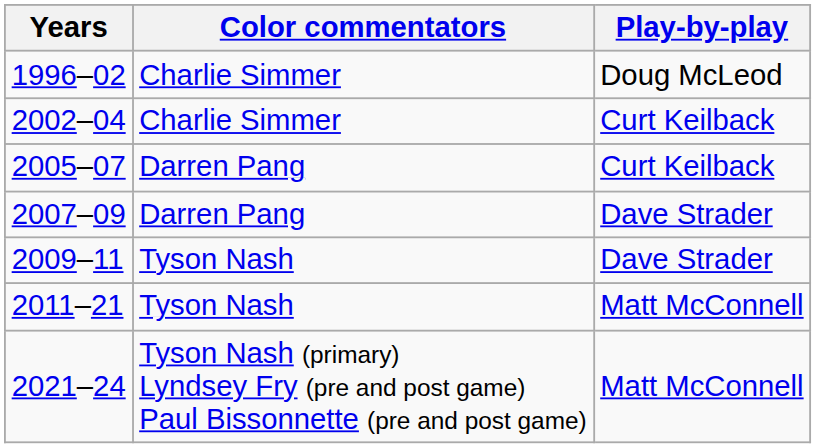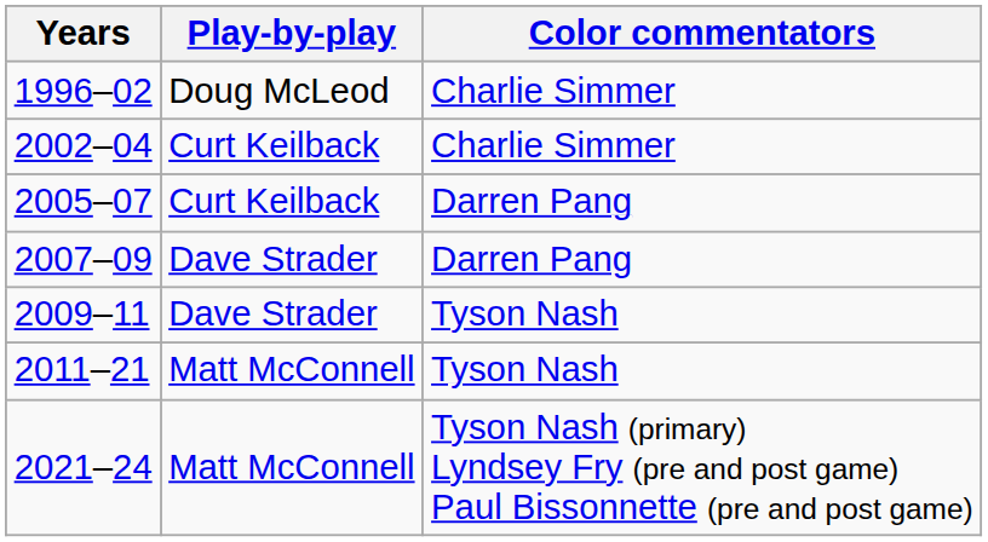columns swapped: Play-by-play <-> Color commentators
